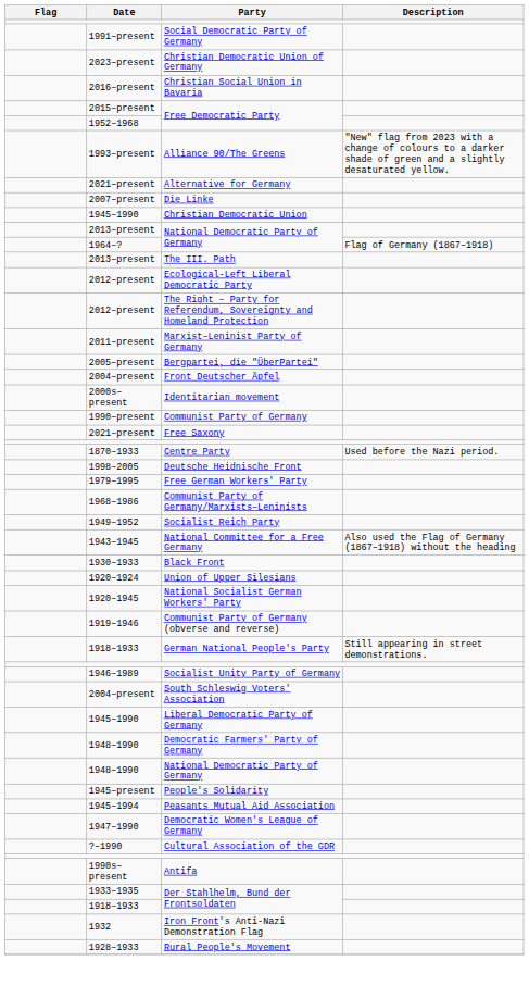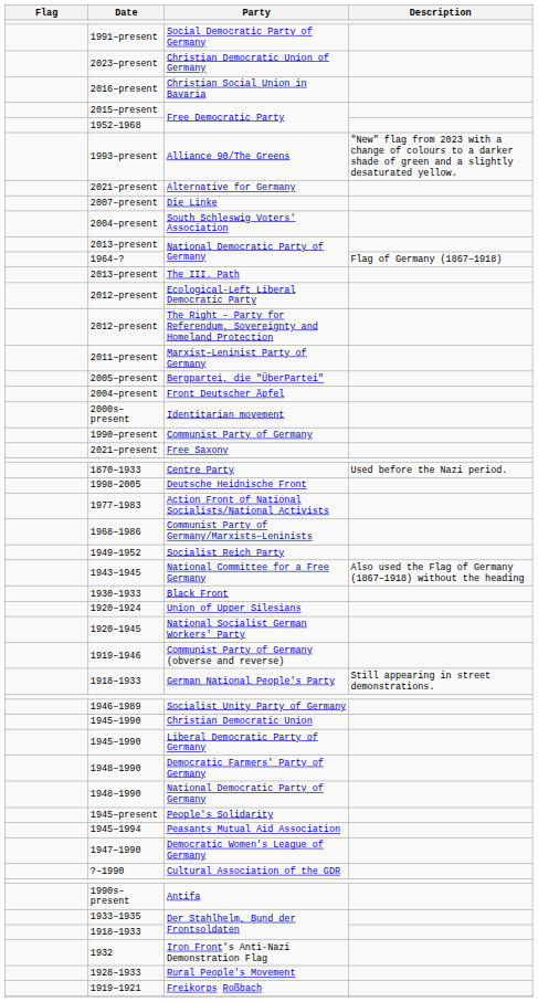rows swapped: South Schleswig Voters' Association <-> Christian Democratic Union
- row: 1979–1995 | Free German Workers' Party
+ row: 1977–1983 | Action Front of National Socialists/National Activists
+ row: 1919–1921 | Freikorps Roßbach
